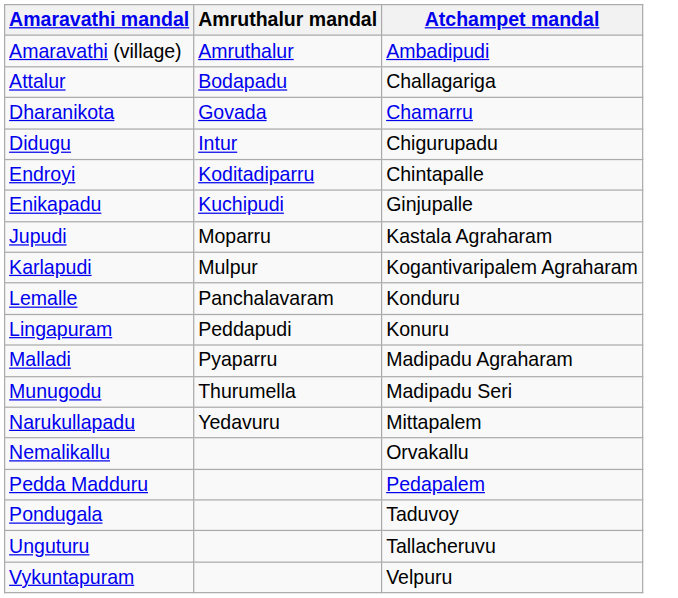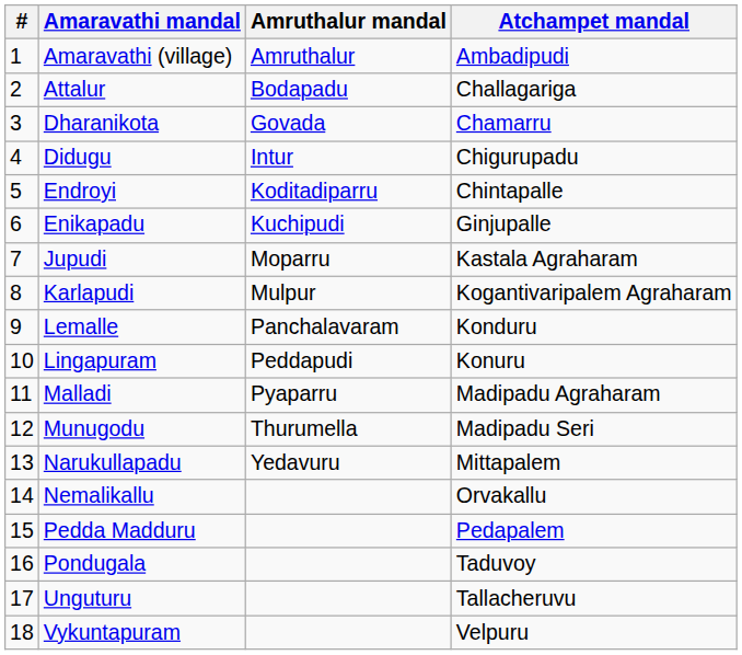+ column: # | 1 | 2 | 3 | 4 | 5 | 6 | 7 | 8 | 9 | 10 | 11 | 12 | 13 | 14 | 15 | 16 | 17 | 18
